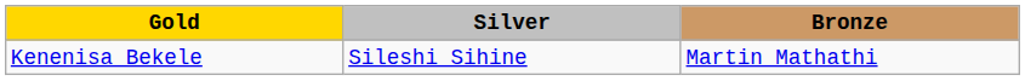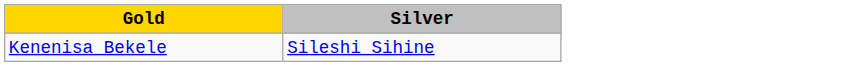- column: Bronze | Martin Mathathi
